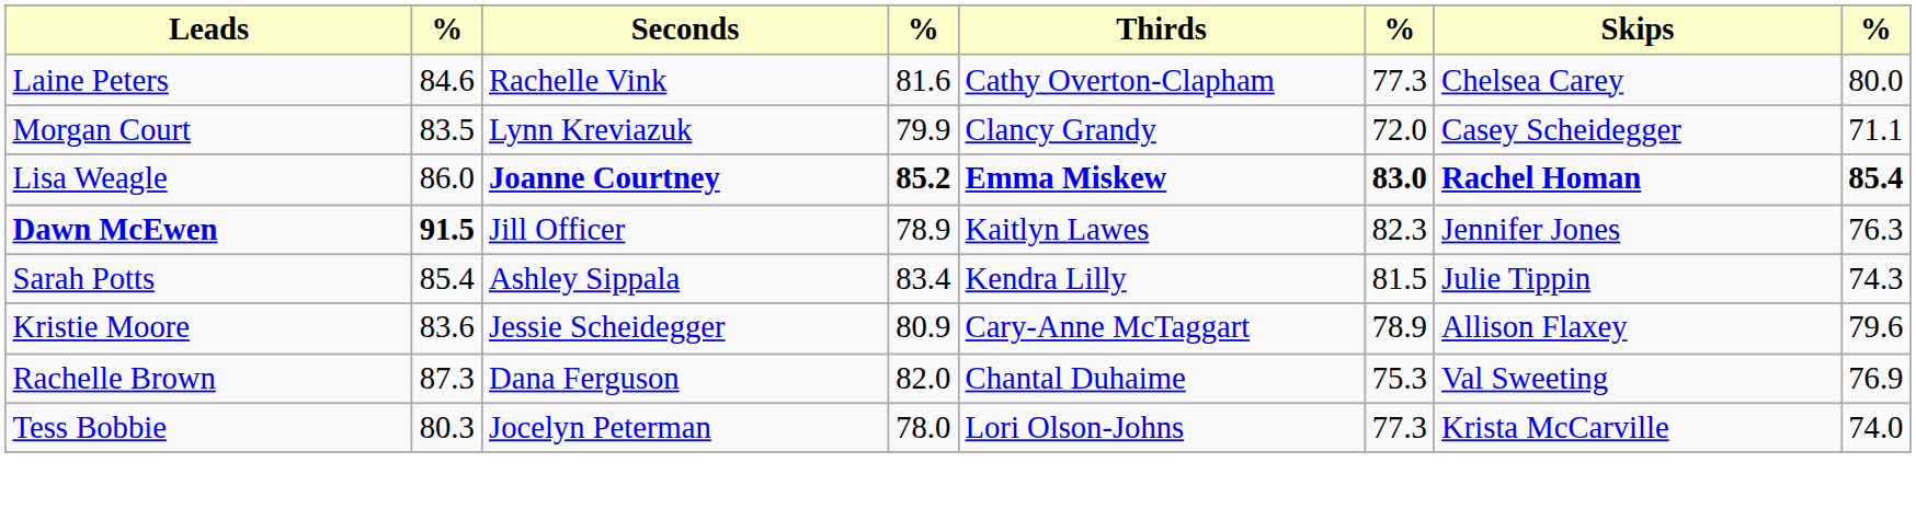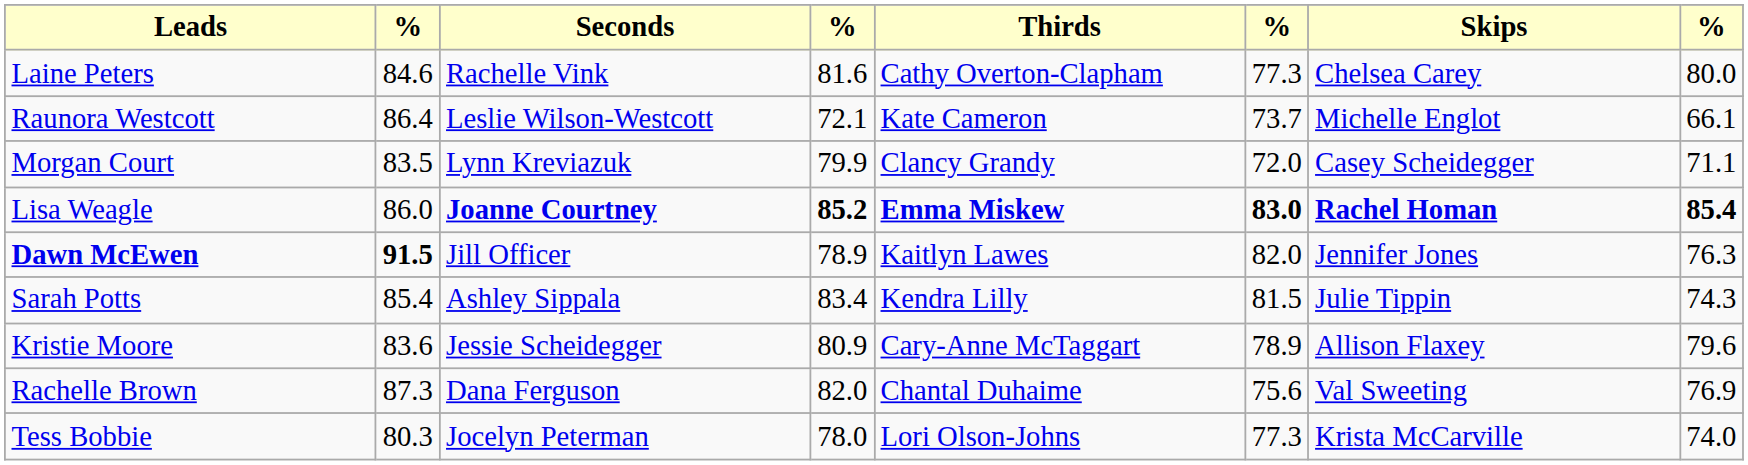+ row: Raunora Westcott | 86.4 | Leslie Wilson-Westcott | 72.1 | Kate Cameron | 73.7 | Michelle Englot | 66.1
Dawn McEwen | column 6: 82.3 -> 82.0
Rachelle Brown | column 6: 75.3 -> 75.6
